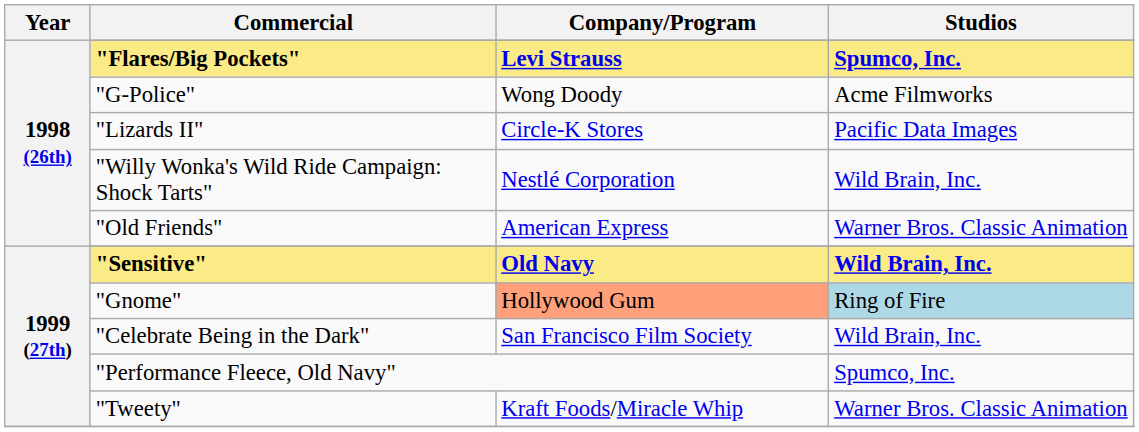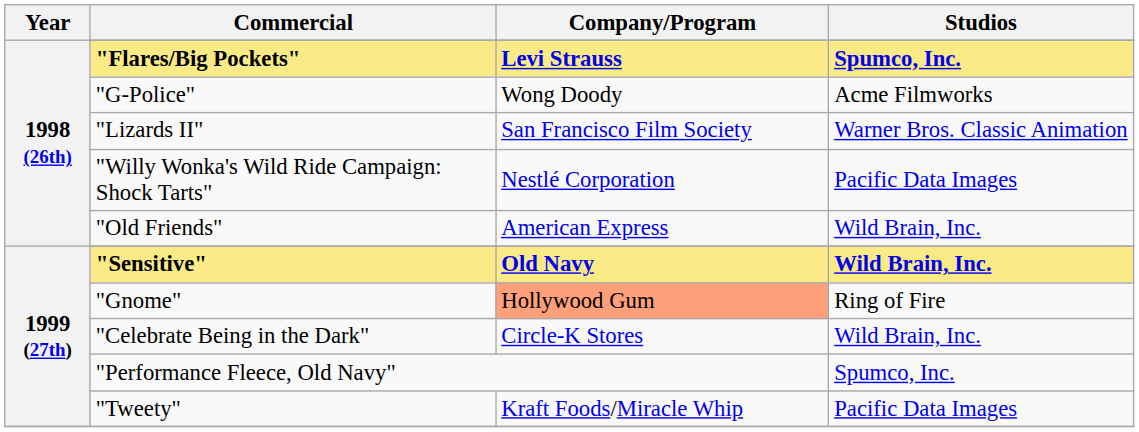"Lizards II" | Company/Program: Circle-K Stores -> San Francisco Film Society
"Lizards II" | Studios: Pacific Data Images -> Warner Bros. Classic Animation
"Willy Wonka's Wild Ride Campaign: Shock Tarts" | Studios: Wild Brain, Inc. -> Pacific Data Images
"Old Friends" | Studios: Warner Bros. Classic Animation -> Wild Brain, Inc.
"Gnome" | Studios: lightblue background -> no background
"Celebrate Being in the Dark" | Company/Program: San Francisco Film Society -> Circle-K Stores
"Tweety" | Studios: Warner Bros. Classic Animation -> Pacific Data Images
